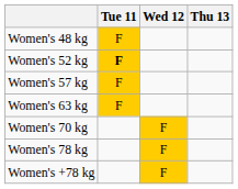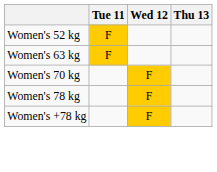- row: Women's 48 kg | F
Women's 52 kg | Tue 11: bold -> normal
- row: Women's 57 kg | F
